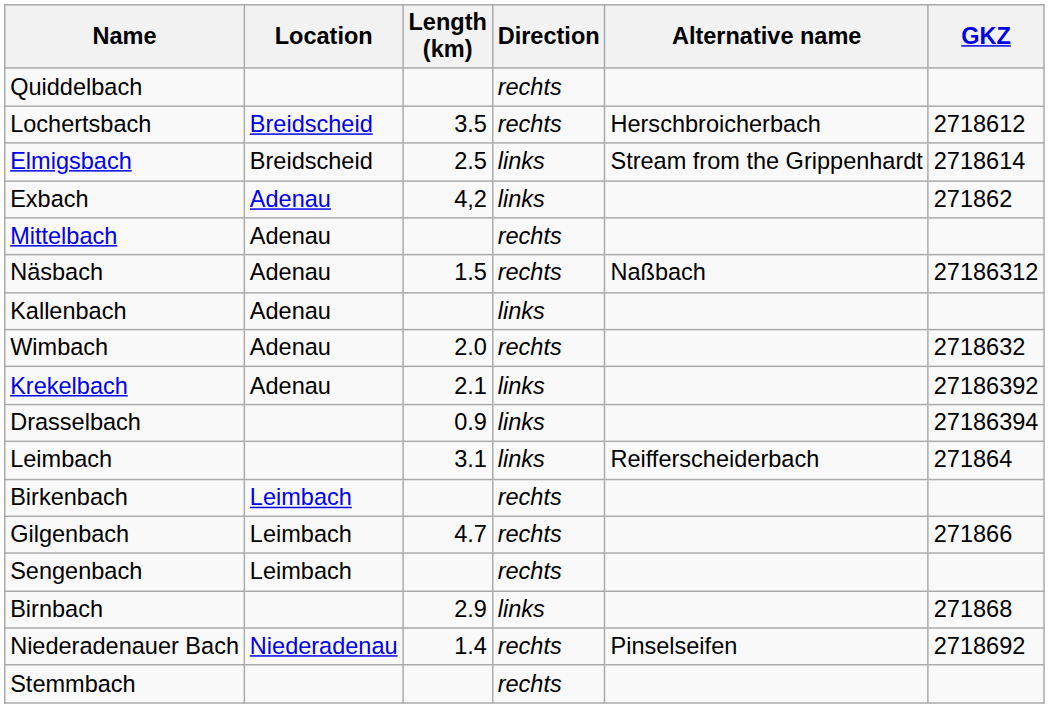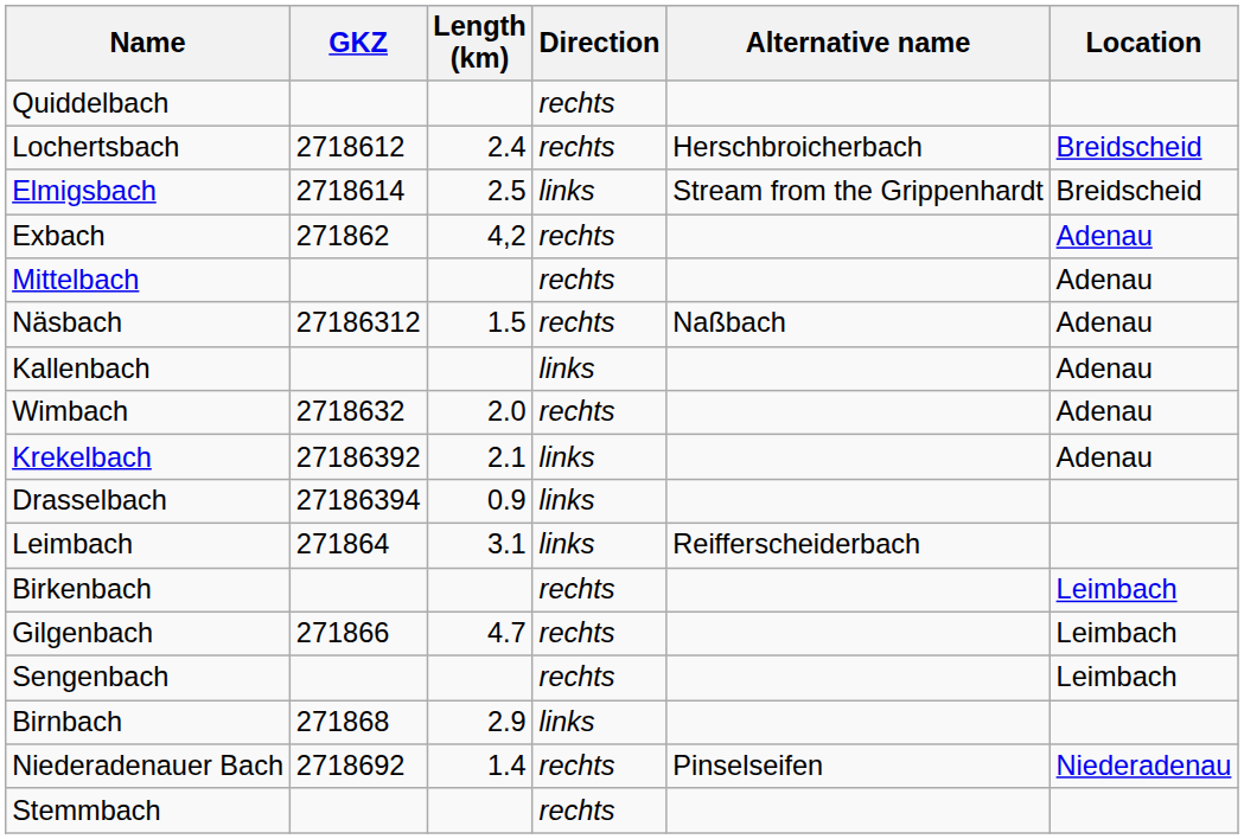columns swapped: GKZ <-> Location
Lochertsbach | Length (km): 3.5 -> 2.4
Exbach | Direction: links -> rechts
